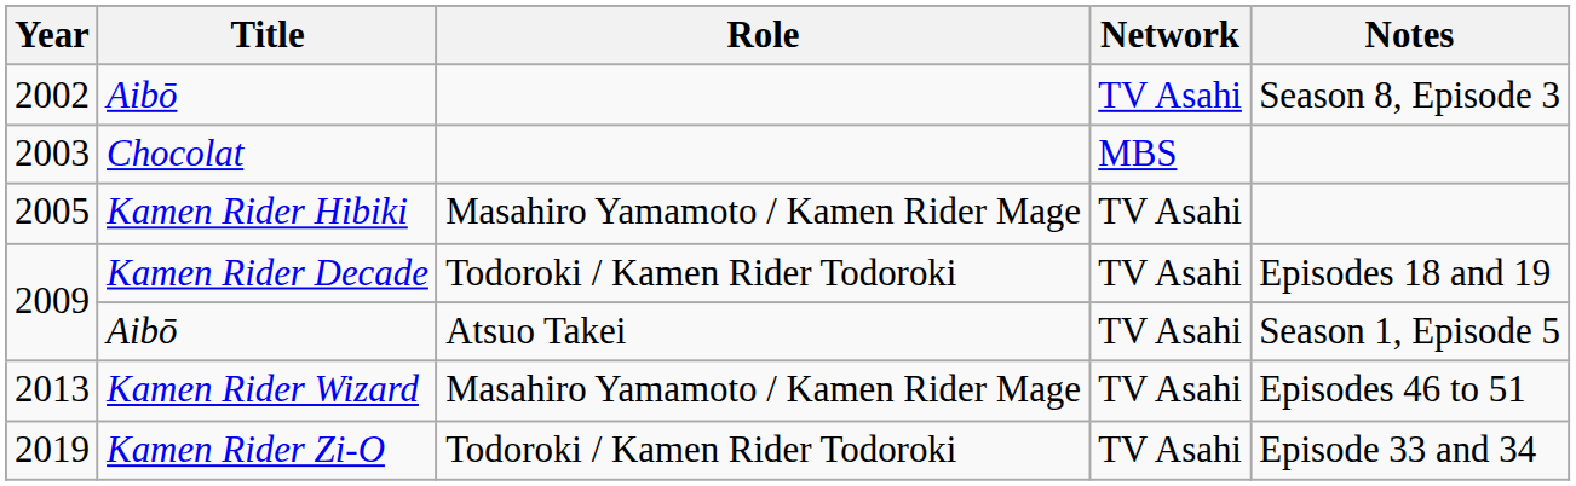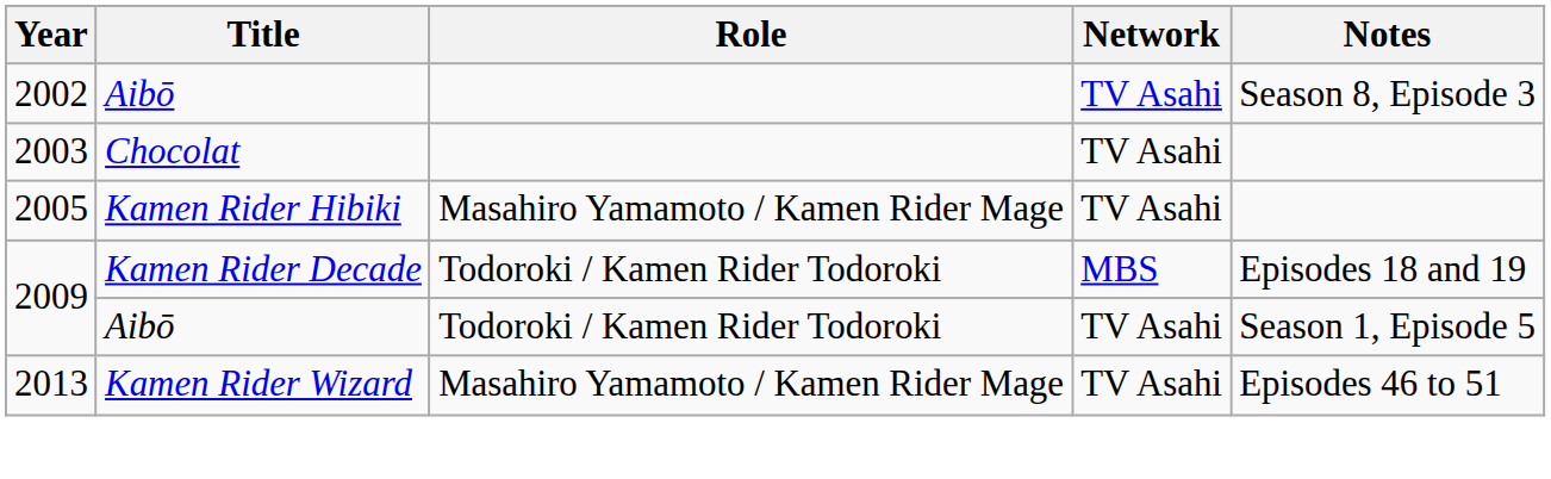2003 | Network: MBS -> TV Asahi
2009 / Kamen Rider Decade | Network: TV Asahi -> MBS
2009 / Aibō | Role: Atsuo Takei -> Todoroki / Kamen Rider Todoroki
- row: 2019 | Kamen Rider Zi-O | Todoroki / Kamen Rider Todoroki | TV Asahi | Episode 33 and 34
